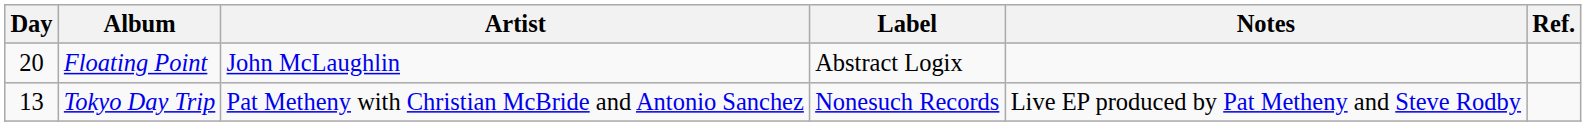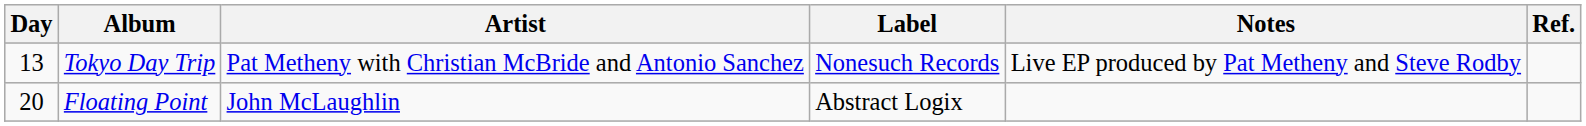rows swapped: Tokyo Day Trip <-> Floating Point
